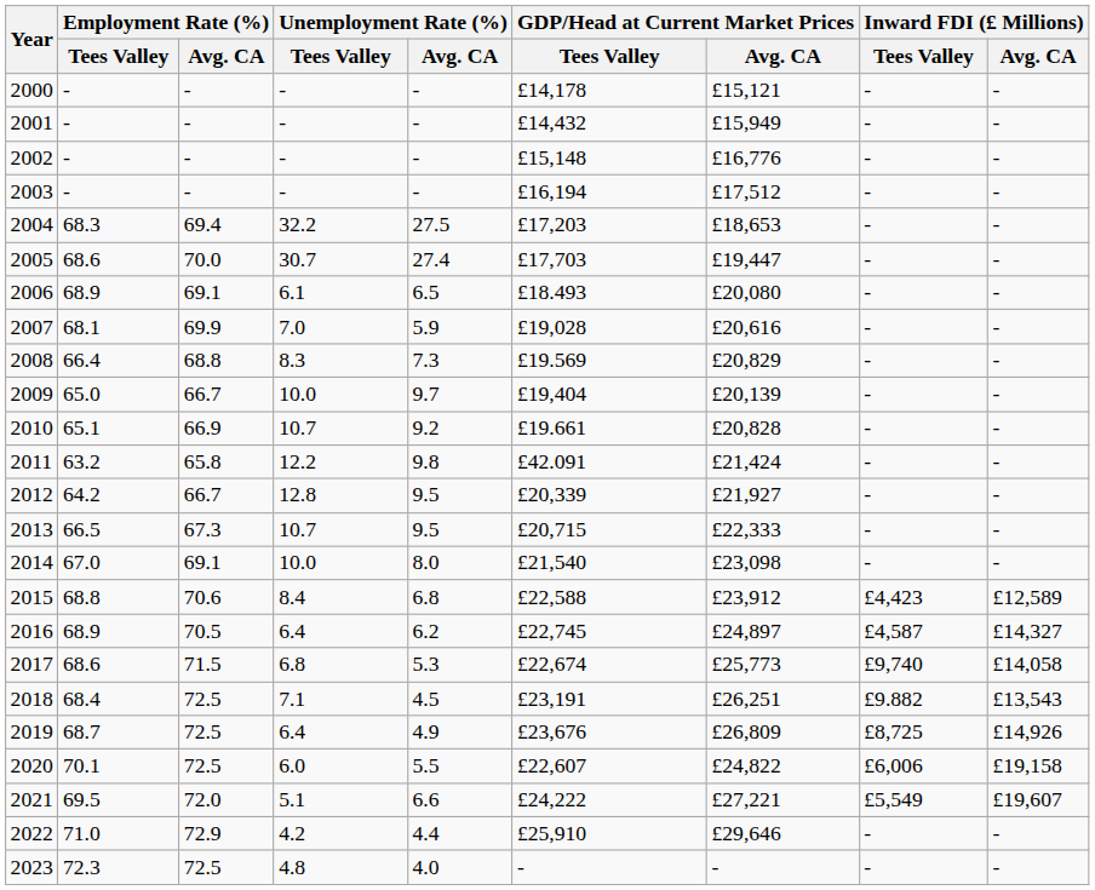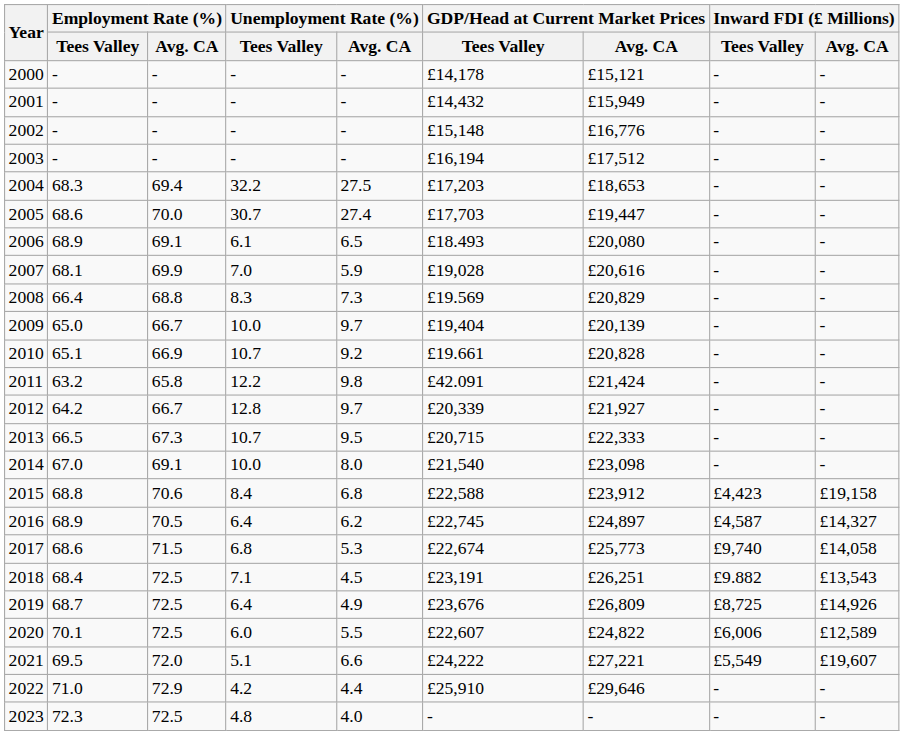2012 | Unemployment Rate (%) / Avg. CA: 9.5 -> 9.7
2015 | Inward FDI (£ Millions) / Avg. CA: £12,589 -> £19,158
2020 | Inward FDI (£ Millions) / Avg. CA: £19,158 -> £12,589
